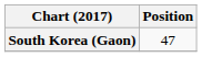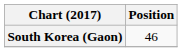South Korea (Gaon) | Position: 47 -> 46
